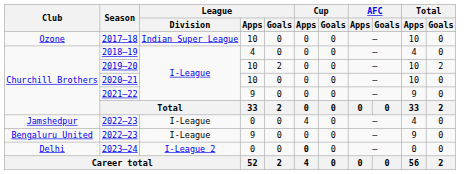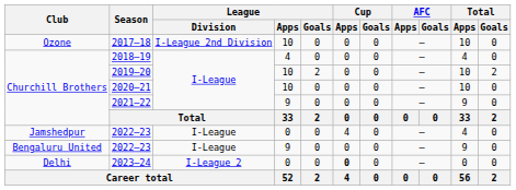2017–18 | League / Division: Indian Super League -> I-League 2nd Division
